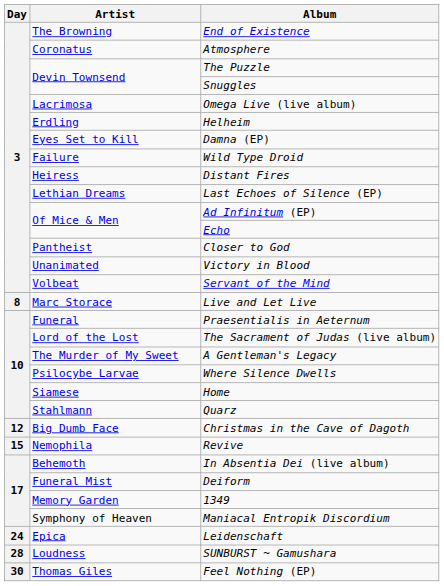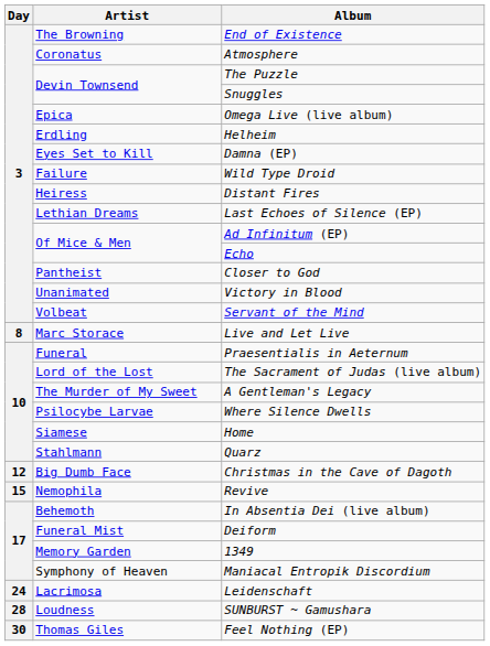Omega Live (live album) | Artist: Lacrimosa -> Epica
Leidenschaft | Artist: Epica -> Lacrimosa
